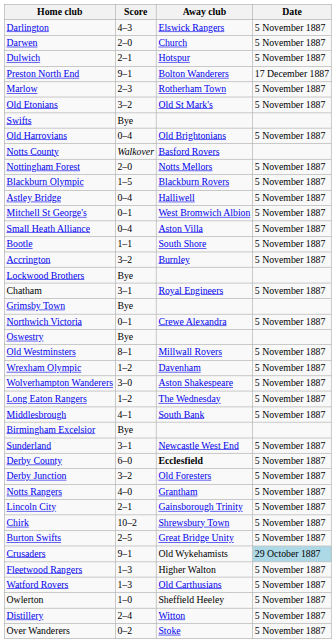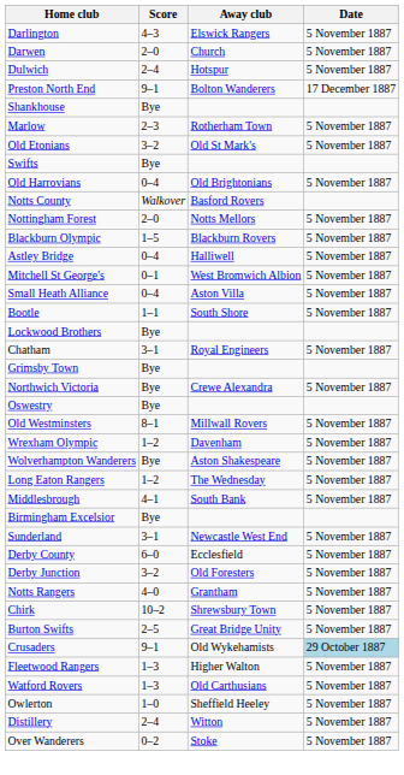Dulwich | Score: 2–1 -> 2–4
+ row: Shankhouse | Bye
- row: Accrington | 3–2 | Burnley | 5 November 1887
Northwich Victoria | Score: 0–1 -> Bye
Wolverhampton Wanderers | Score: 3–0 -> Bye
Derby County | Away club: bold -> normal
- row: Lincoln City | 2–1 | Gainsborough Trinity | 5 November 1887
